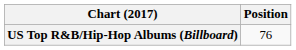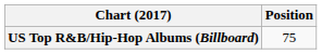US Top R&B/Hip-Hop Albums (Billboard) | Position: 76 -> 75
